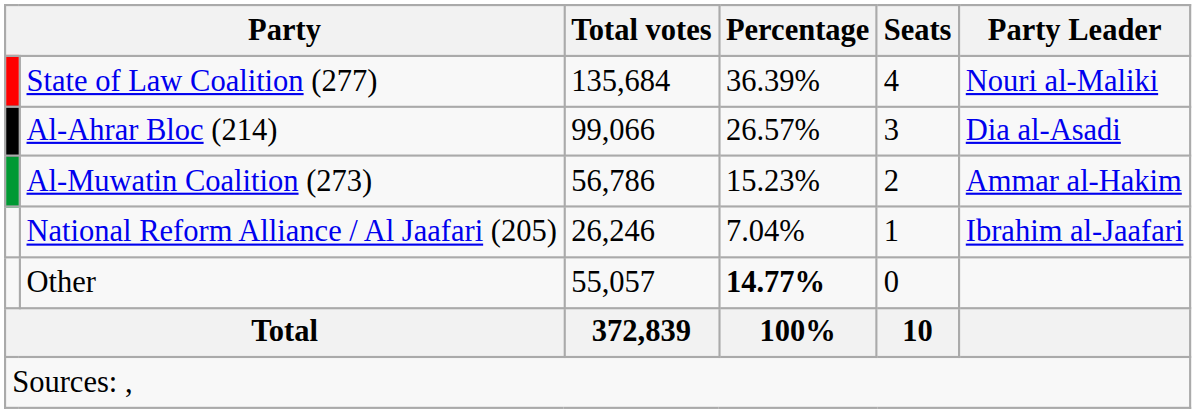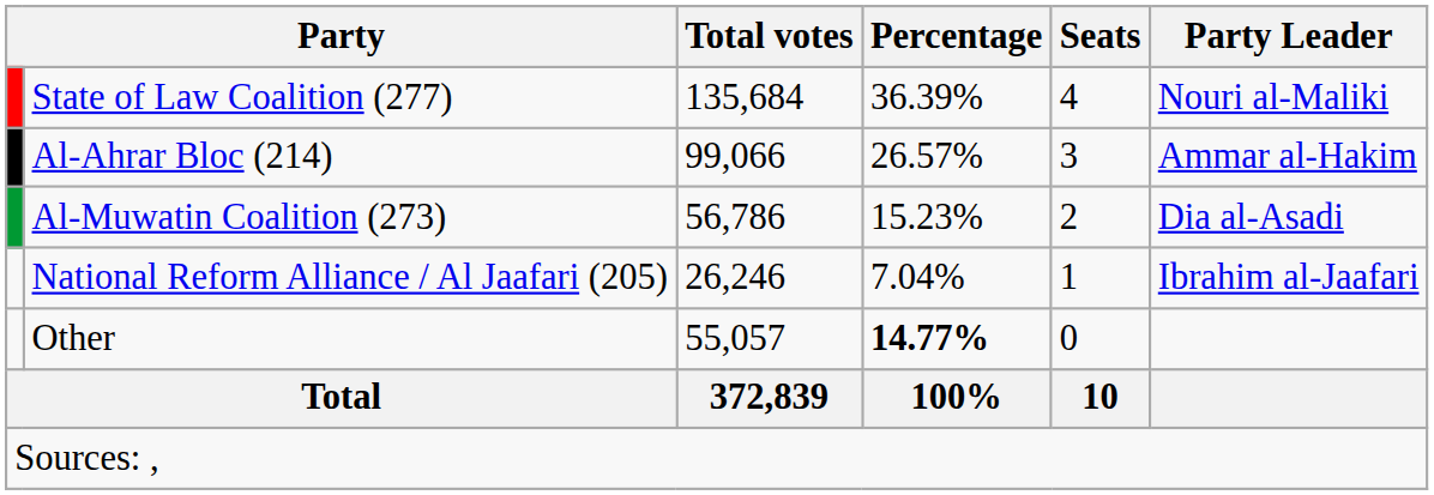Al-Ahrar Bloc (214) | Party Leader: Dia al-Asadi -> Ammar al-Hakim
Al-Muwatin Coalition (273) | Party Leader: Ammar al-Hakim -> Dia al-Asadi
